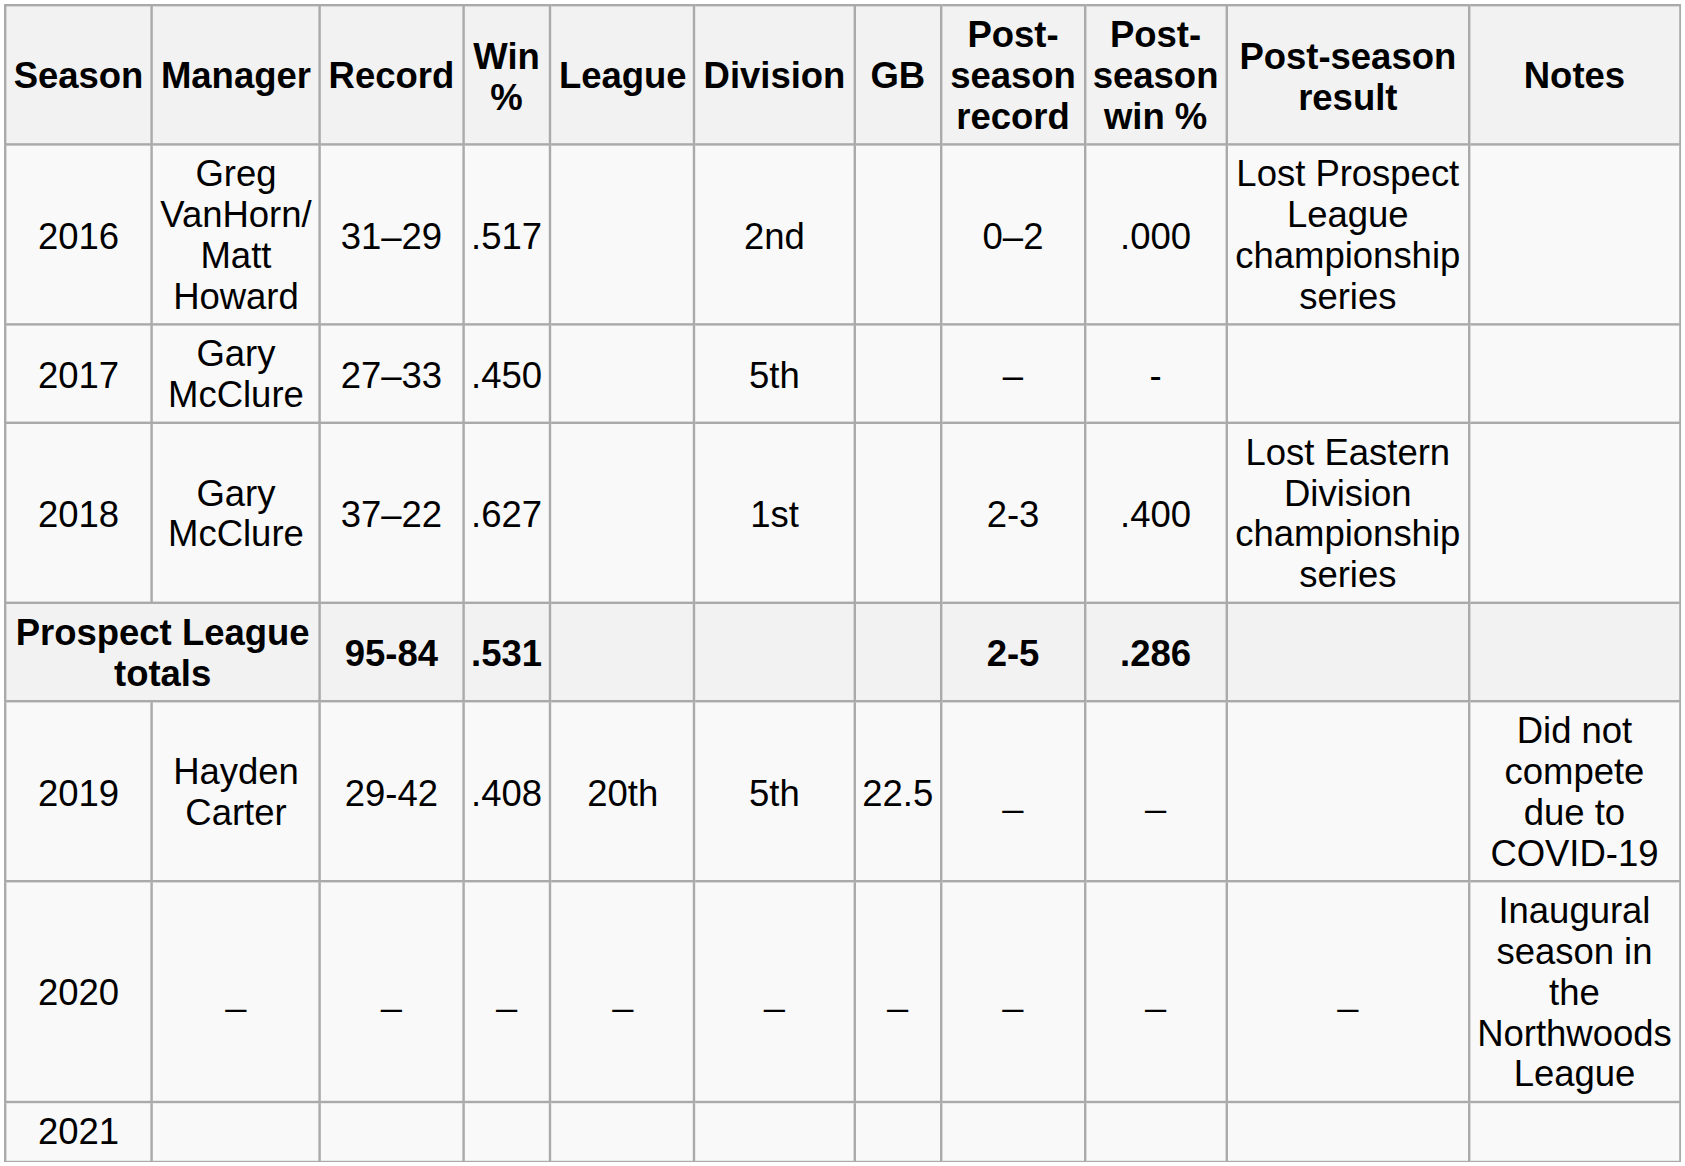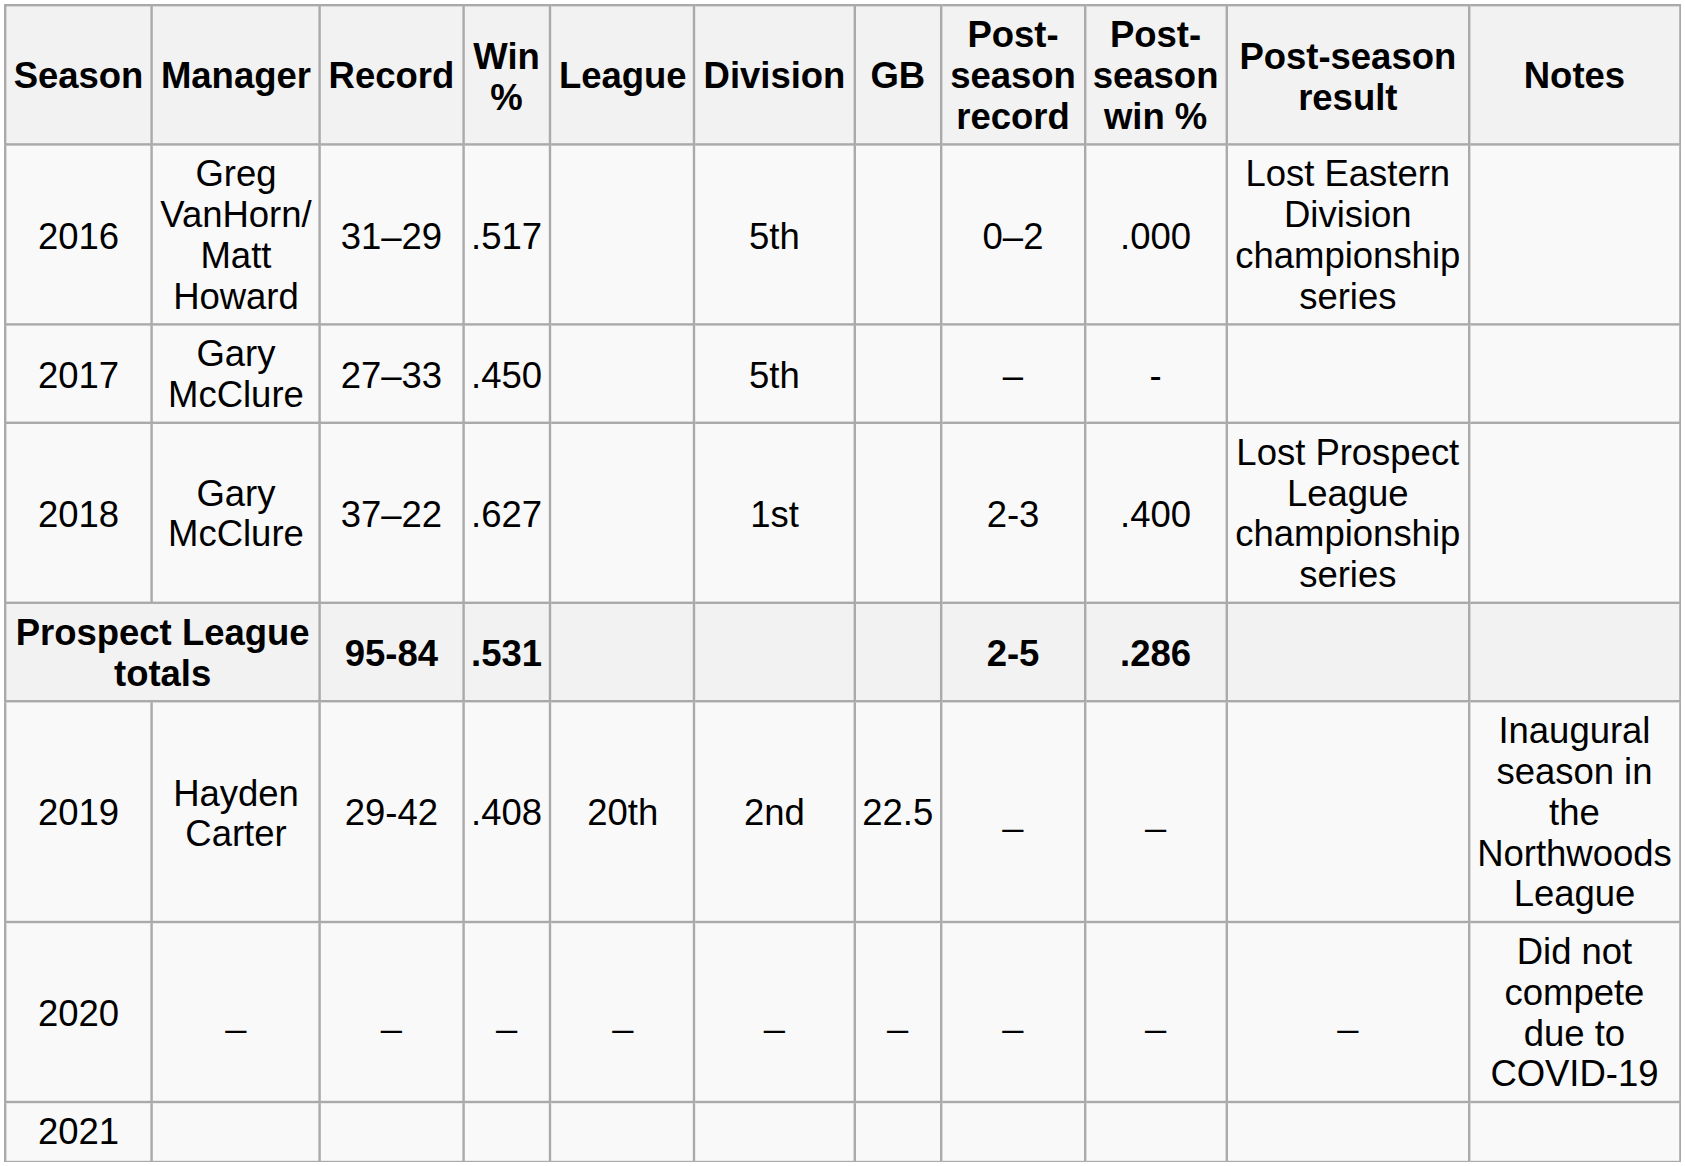2016 | Division: 2nd -> 5th
2016 | Post-season result: Lost Prospect League championship series -> Lost Eastern Division championship series
2018 | Post-season result: Lost Eastern Division championship series -> Lost Prospect League championship series
2019 | Division: 5th -> 2nd
2019 | Notes: Did not compete due to COVID-19 -> Inaugural season in the Northwoods League
2020 | Notes: Inaugural season in the Northwoods League -> Did not compete due to COVID-19
